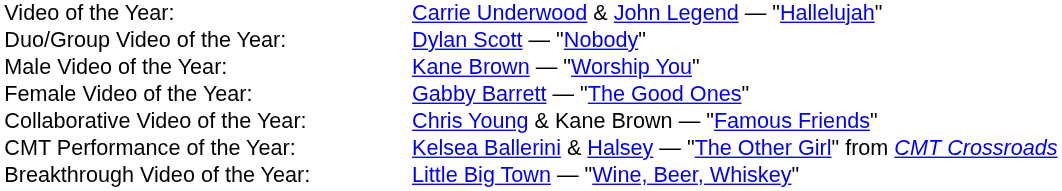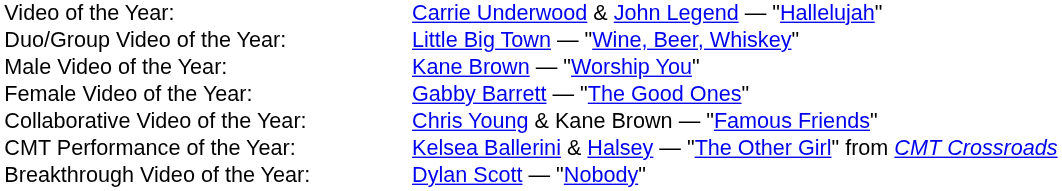Duo/Group Video of the Year: | column 2: Dylan Scott — "Nobody" -> Little Big Town — "Wine, Beer, Whiskey"
Breakthrough Video of the Year: | column 2: Little Big Town — "Wine, Beer, Whiskey" -> Dylan Scott — "Nobody"
